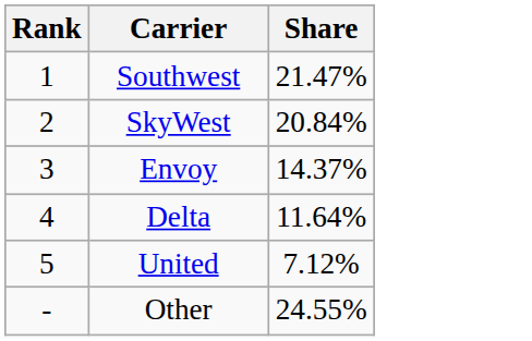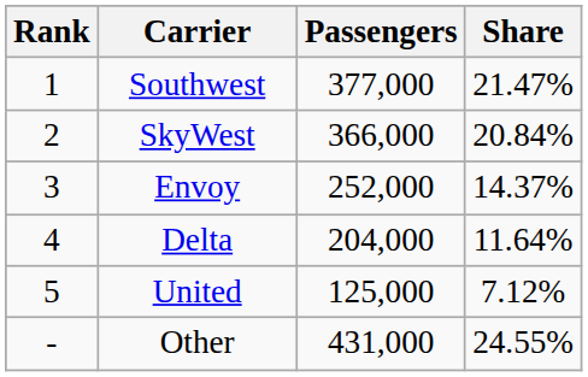+ column: Passengers | 377,000 | 366,000 | 252,000 | 204,000 | 125,000 | 431,000
